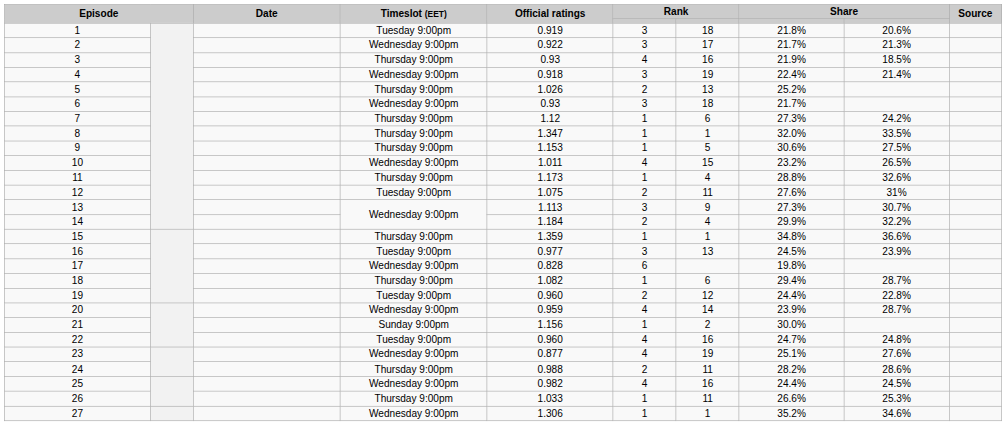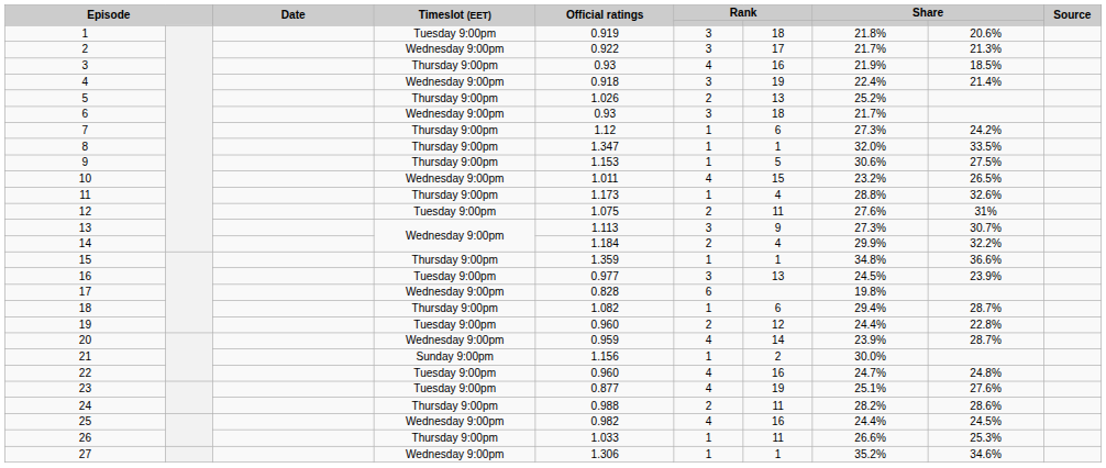23 | Timeslot (EET): Wednesday 9:00pm -> Tuesday 9:00pm
